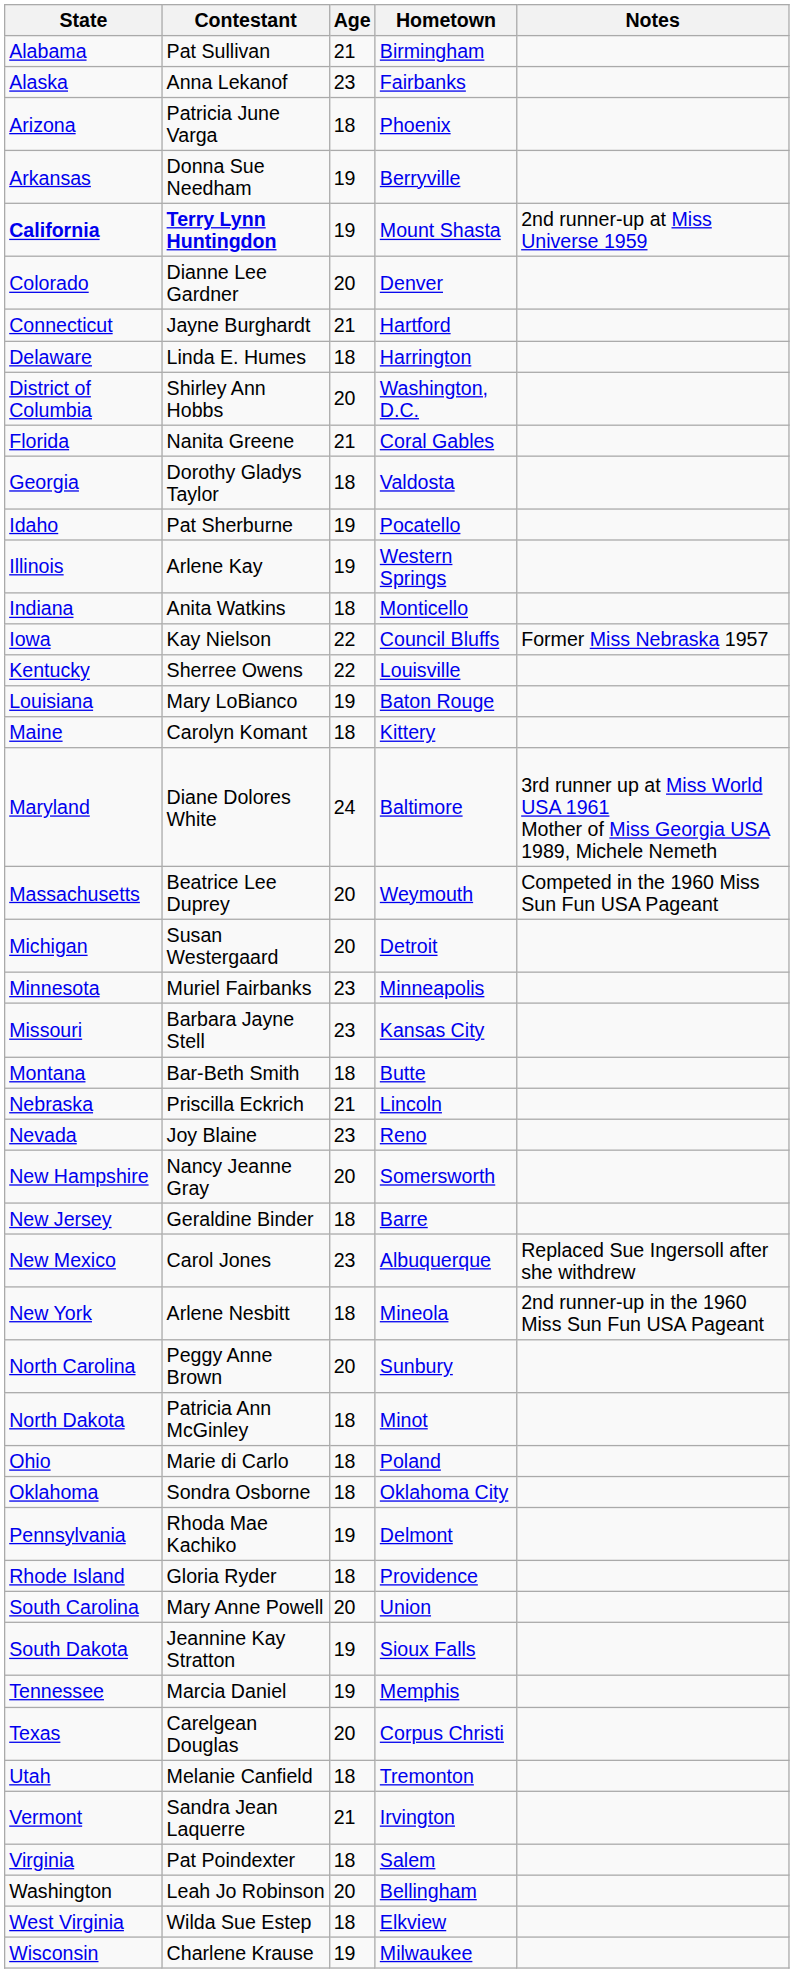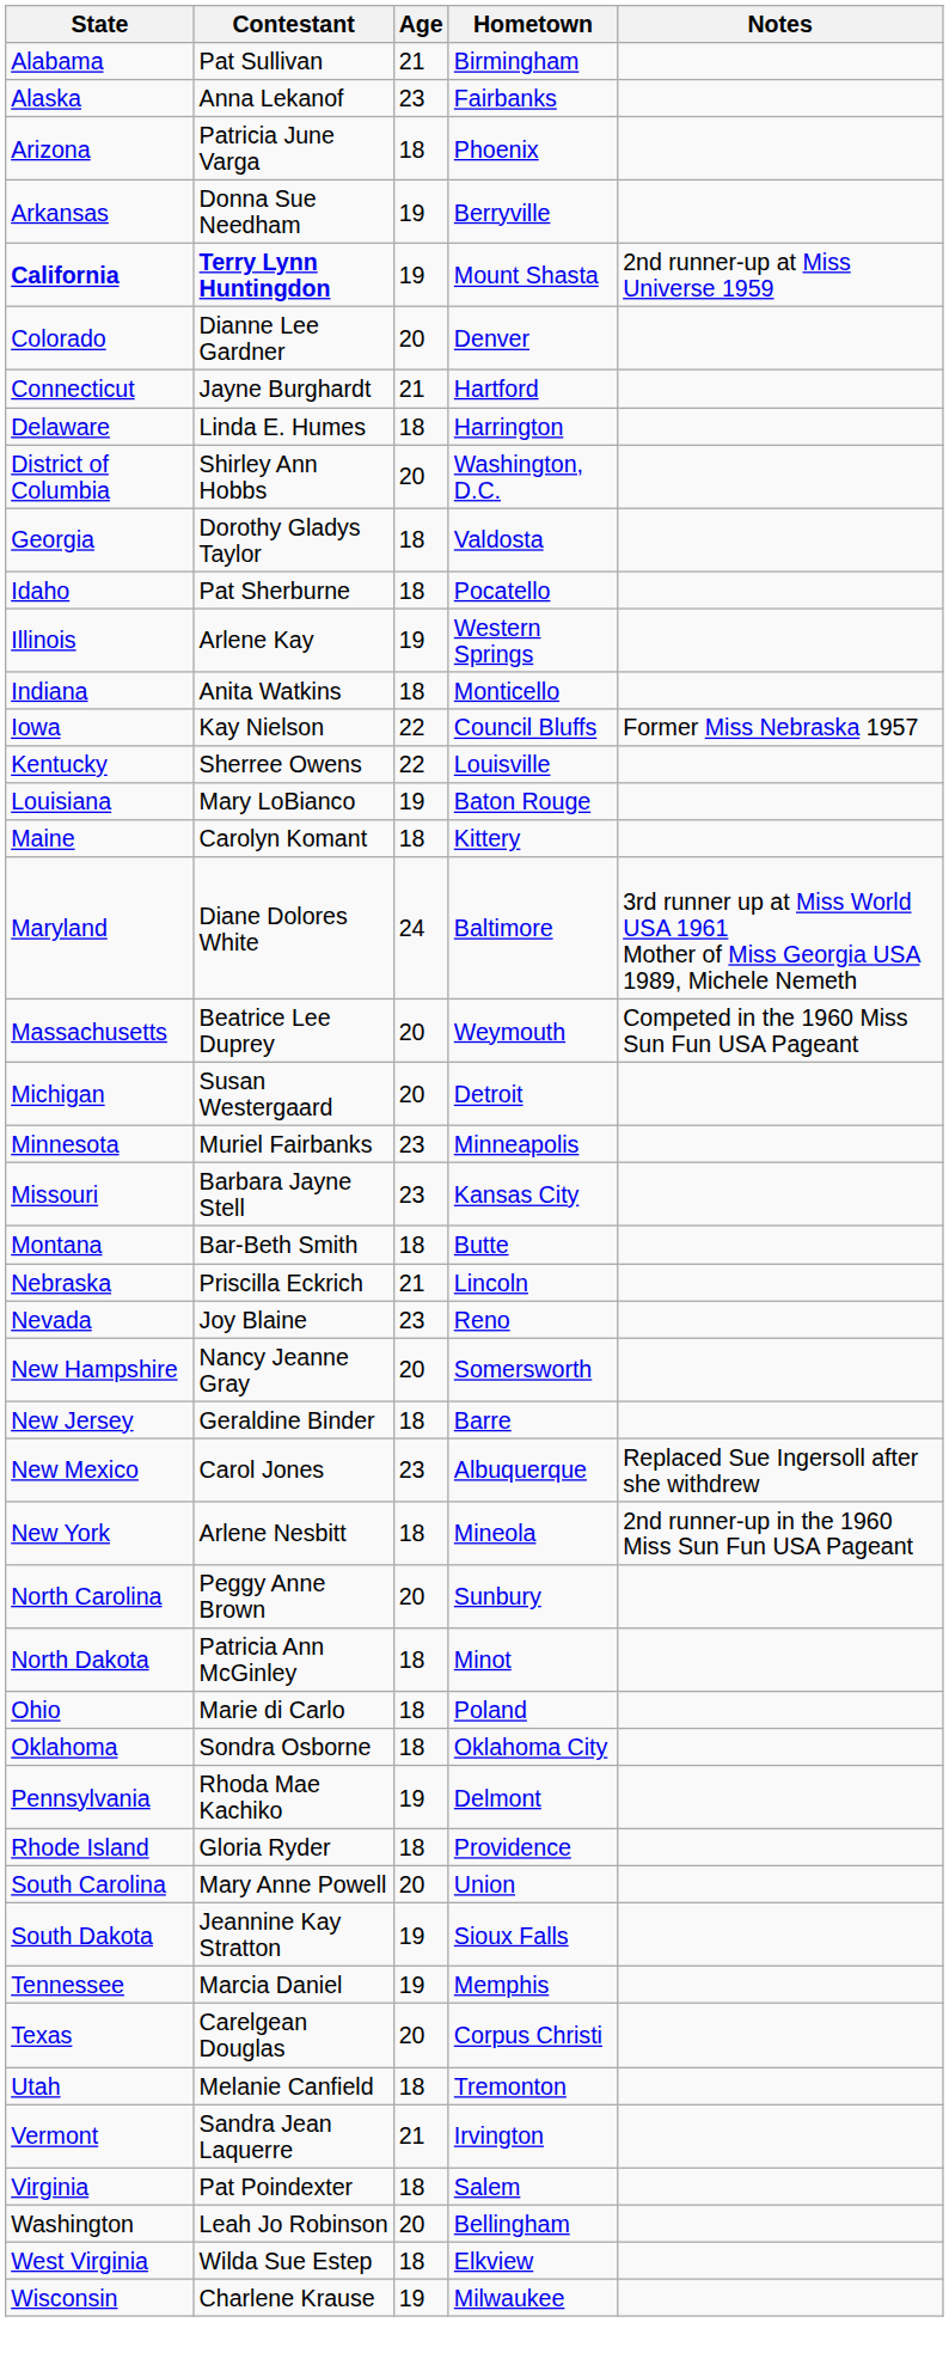- row: Florida | Nanita Greene | 21 | Coral Gables
Idaho | Age: 19 -> 18
